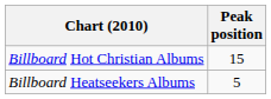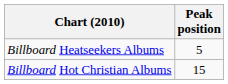rows swapped: Billboard Hot Christian Albums <-> Billboard Heatseekers Albums
